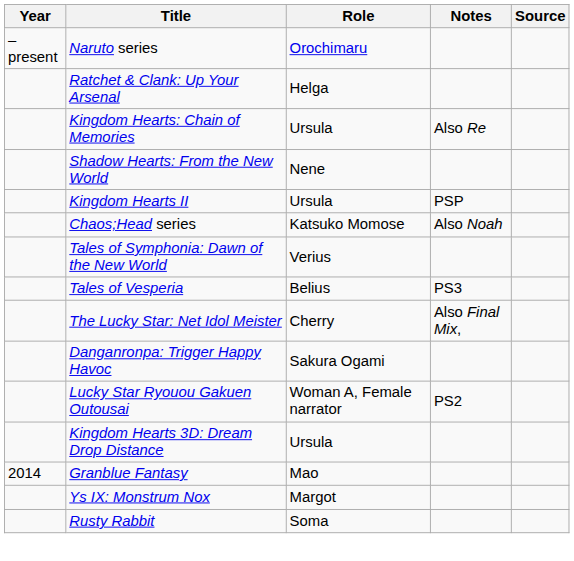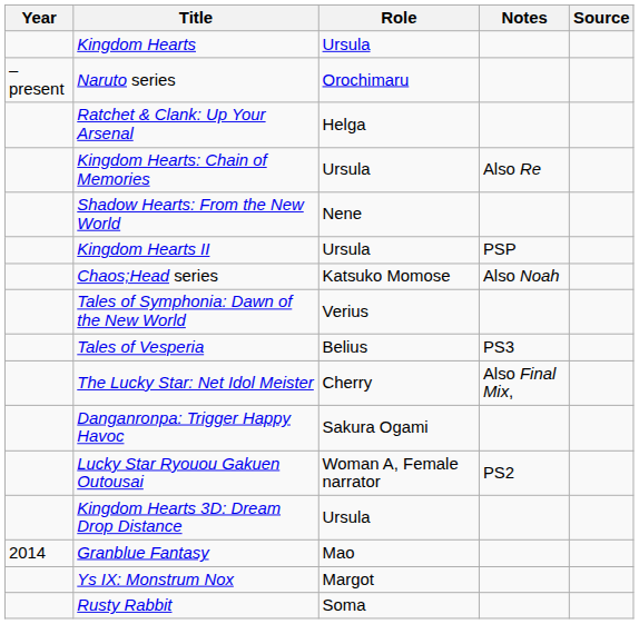+ row: Kingdom Hearts | Ursula
